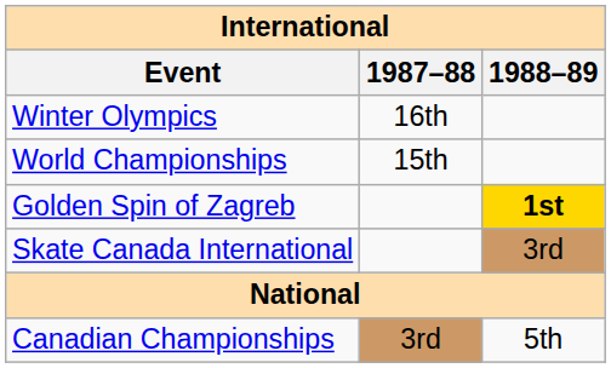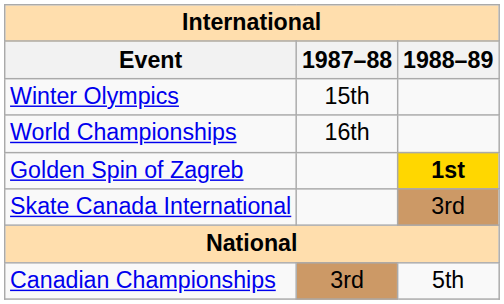Winter Olympics | 1987–88: 16th -> 15th
World Championships | 1987–88: 15th -> 16th
